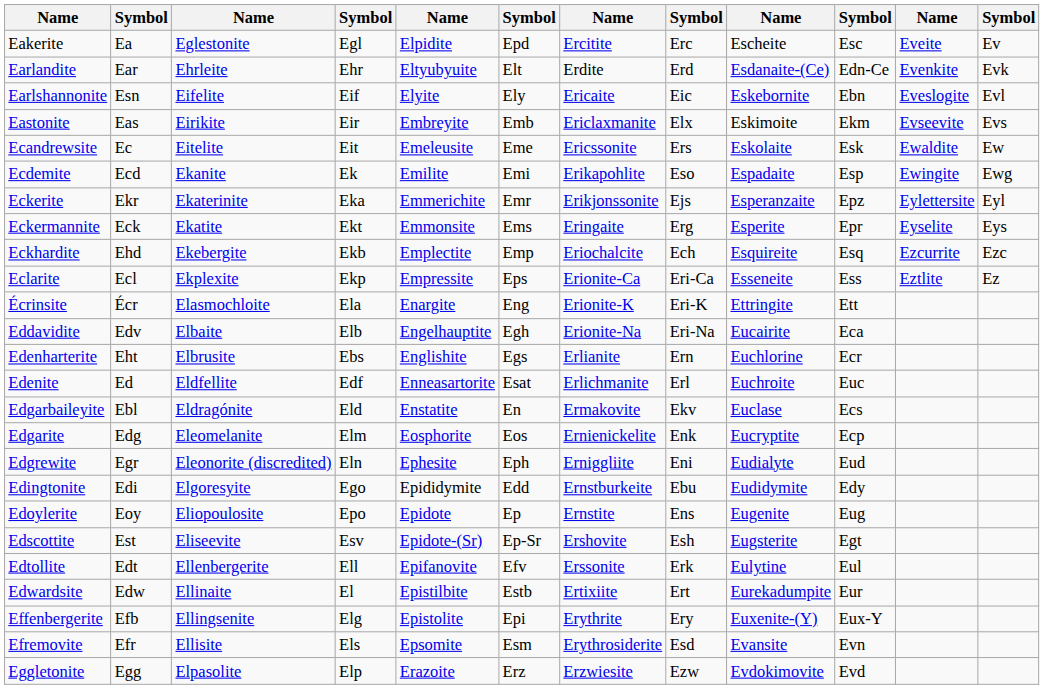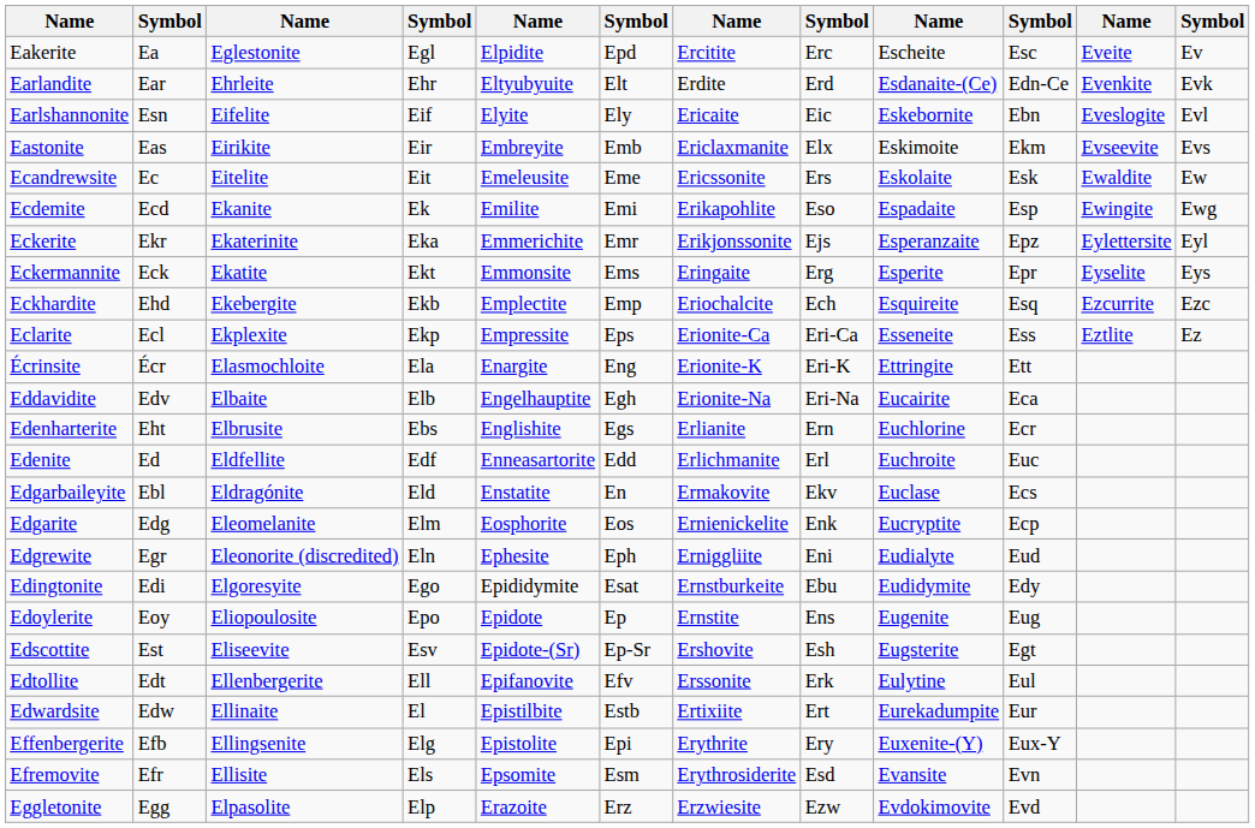Edenite | column 6: Esat -> Edd
Edingtonite | column 6: Edd -> Esat
